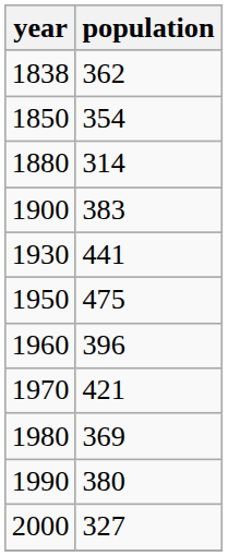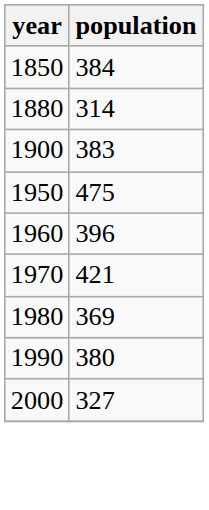- row: 1838 | 362
1850 | population: 354 -> 384
- row: 1930 | 441
